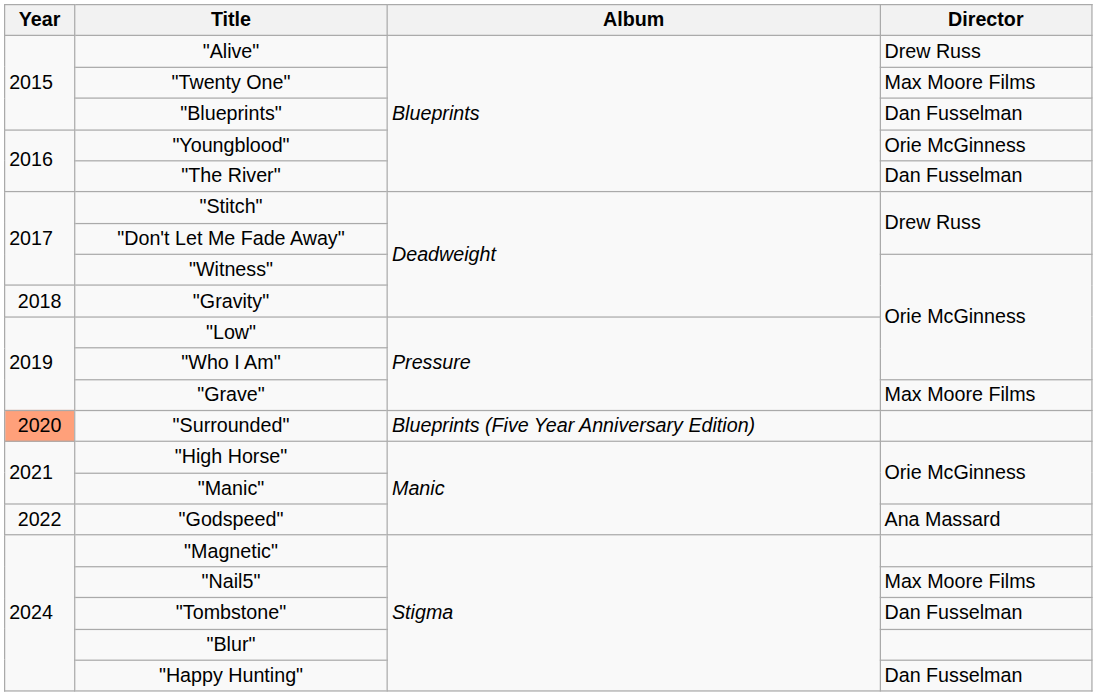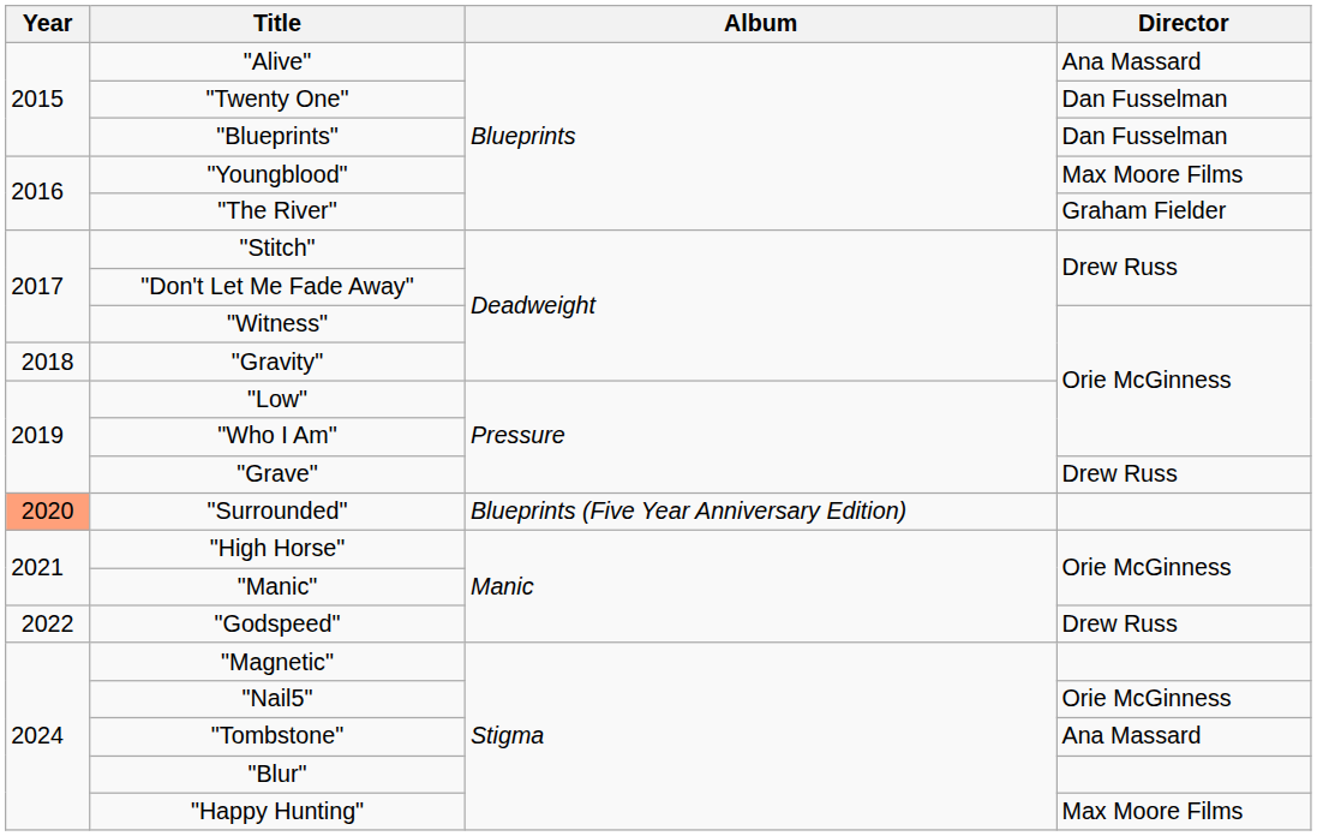"Alive" | Director: Drew Russ -> Ana Massard
"Twenty One" | Director: Max Moore Films -> Dan Fusselman
"Youngblood" | Director: Orie McGinness -> Max Moore Films
"The River" | Director: Dan Fusselman -> Graham Fielder
"Grave" | Director: Max Moore Films -> Drew Russ
"Godspeed" | Director: Ana Massard -> Drew Russ
"Nail5" | Director: Max Moore Films -> Orie McGinness
"Tombstone" | Director: Dan Fusselman -> Ana Massard
"Happy Hunting" | Director: Dan Fusselman -> Max Moore Films
